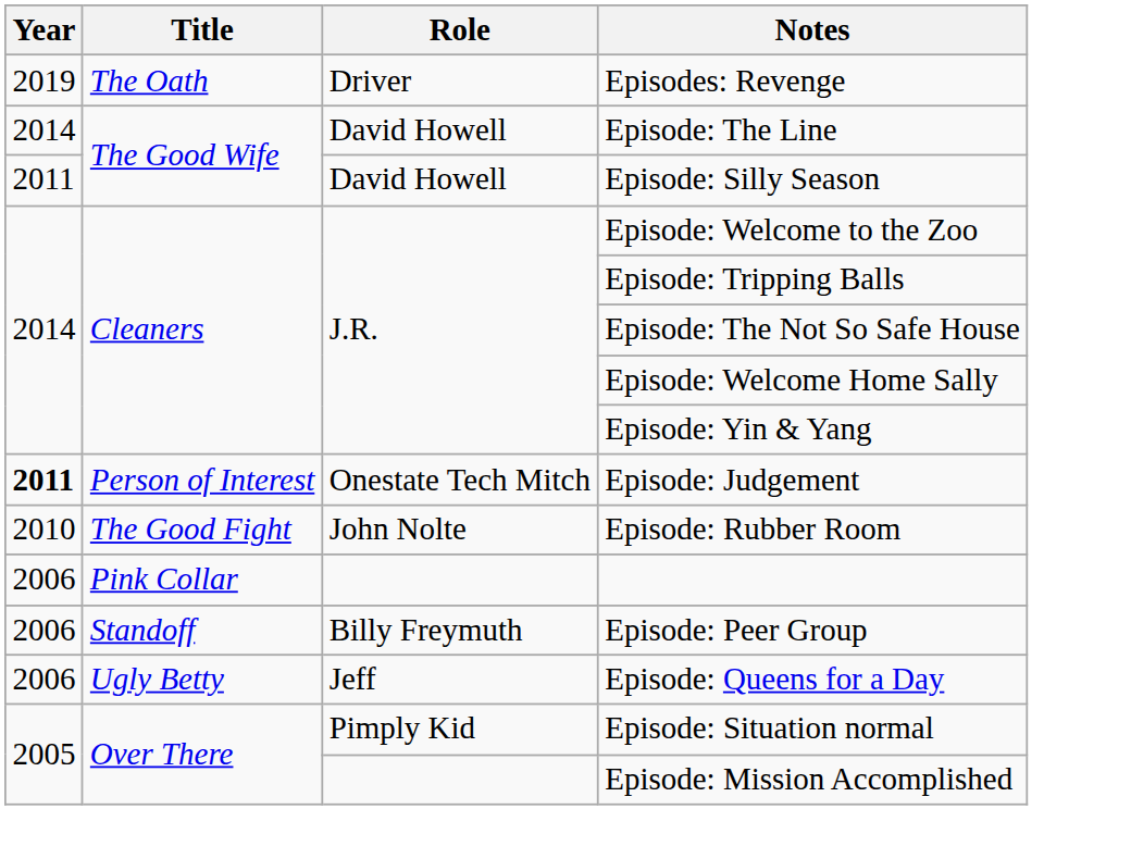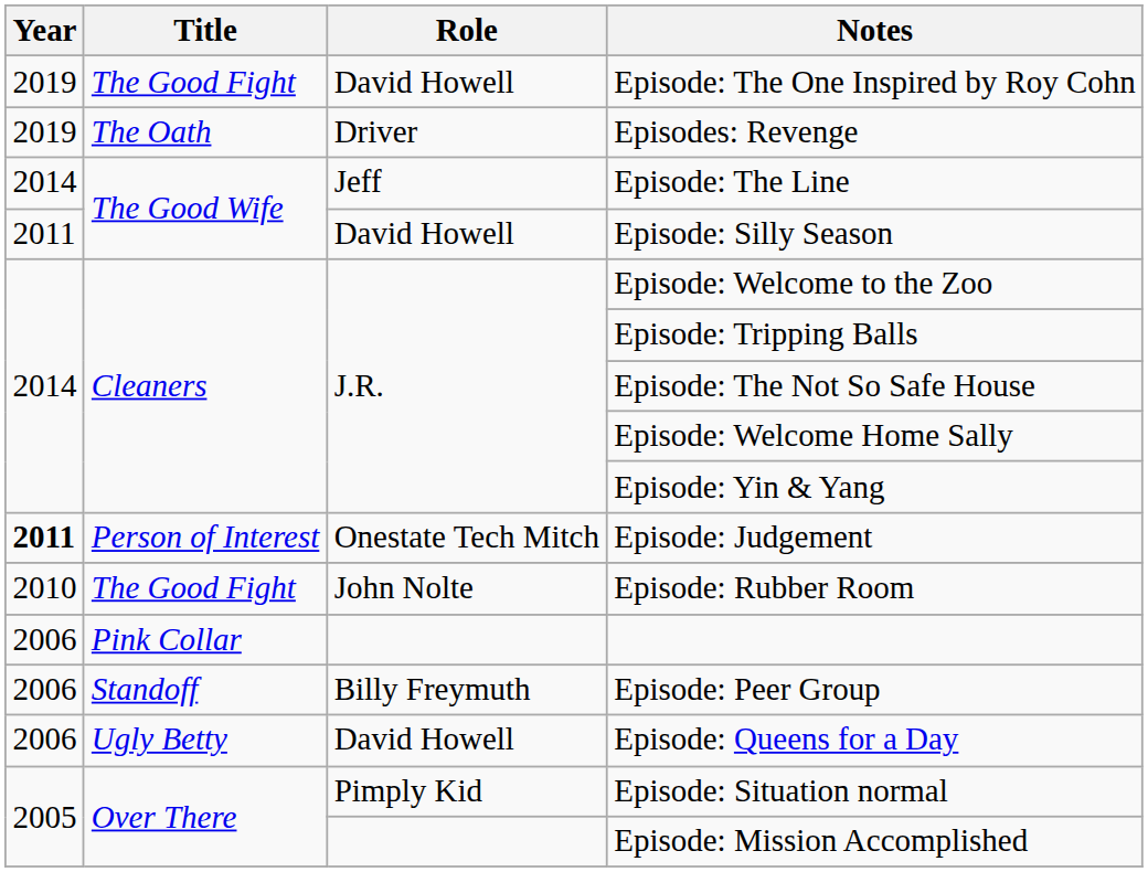+ row: 2019 | The Good Fight | David Howell | Episode: The One Inspired by Roy Cohn
Episode: The Line | Role: David Howell -> Jeff
Episode: Queens for a Day | Role: Jeff -> David Howell
